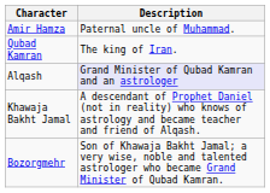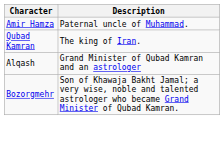Alqash | Description: lavender background -> no background
- row: Khawaja Bakht Jamal | A descendant of Prophet Daniel (not in reality) who knows of astrology and became teacher and friend of Alqash.
